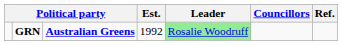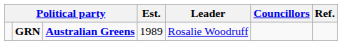GRN | Est.: 1992 -> 1989
GRN | Leader: lightgreen background -> no background
